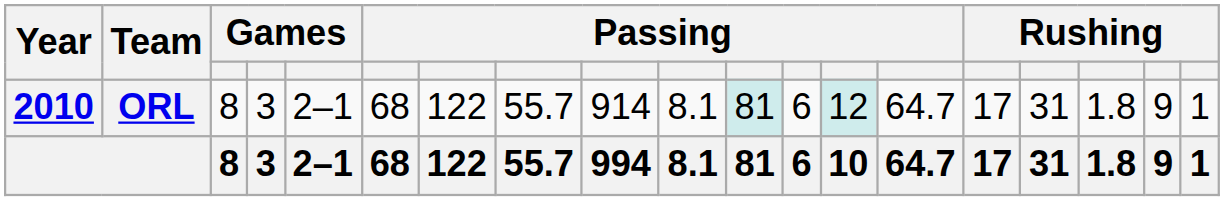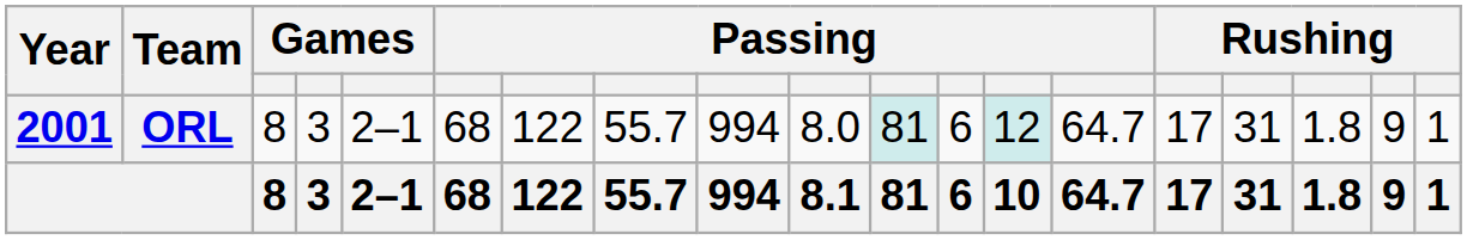ORL | Year: 2010 -> 2001
ORL | column 9: 914 -> 994
ORL | column 10: 8.1 -> 8.0
